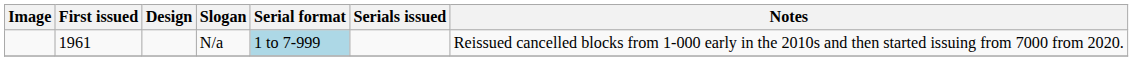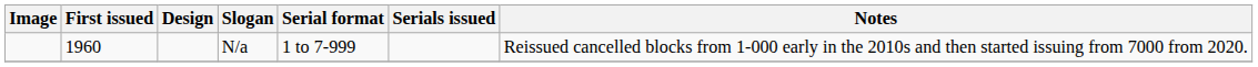N/a | First issued: 1961 -> 1960
N/a | Serial format: lightblue background -> no background
